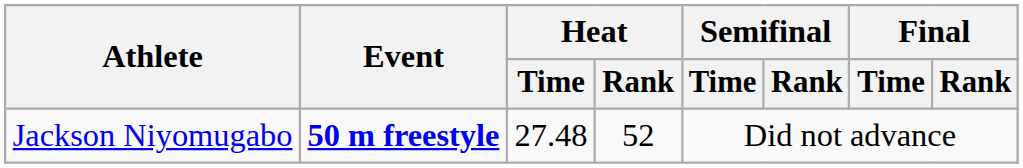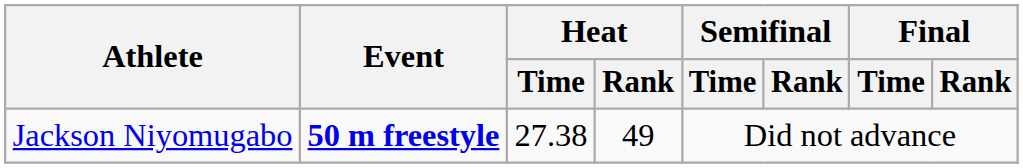Jackson Niyomugabo | Heat / Time: 27.48 -> 27.38
Jackson Niyomugabo | Heat / Rank: 52 -> 49
